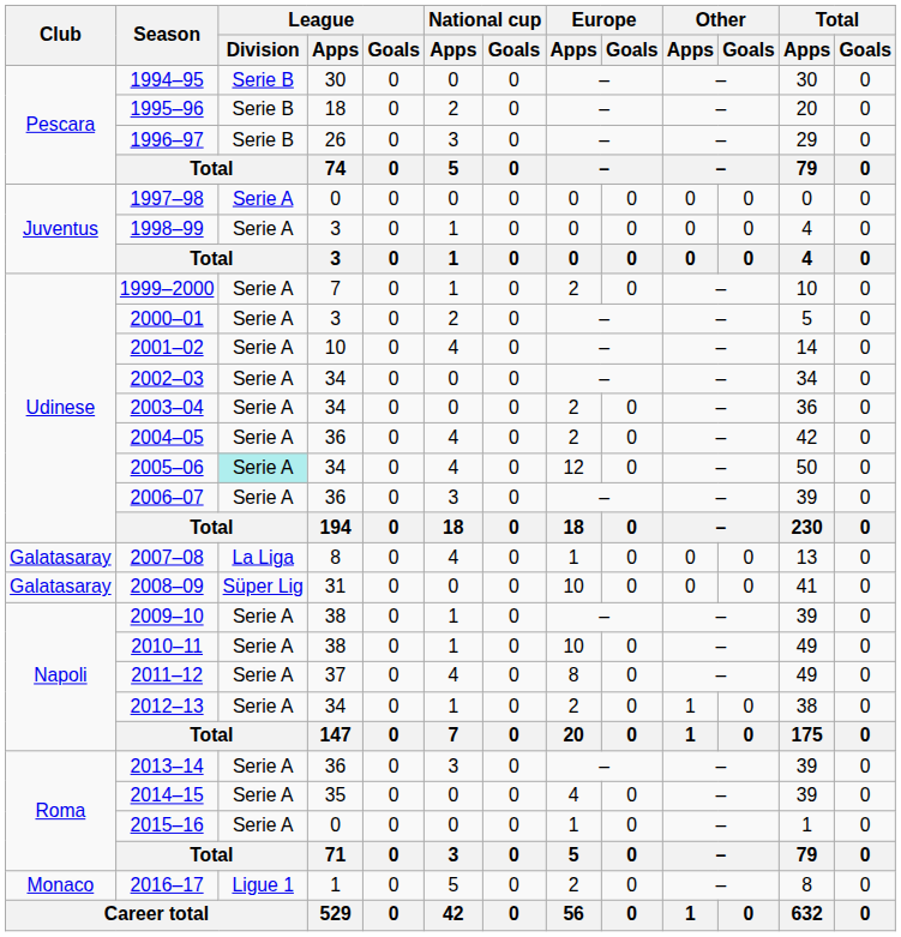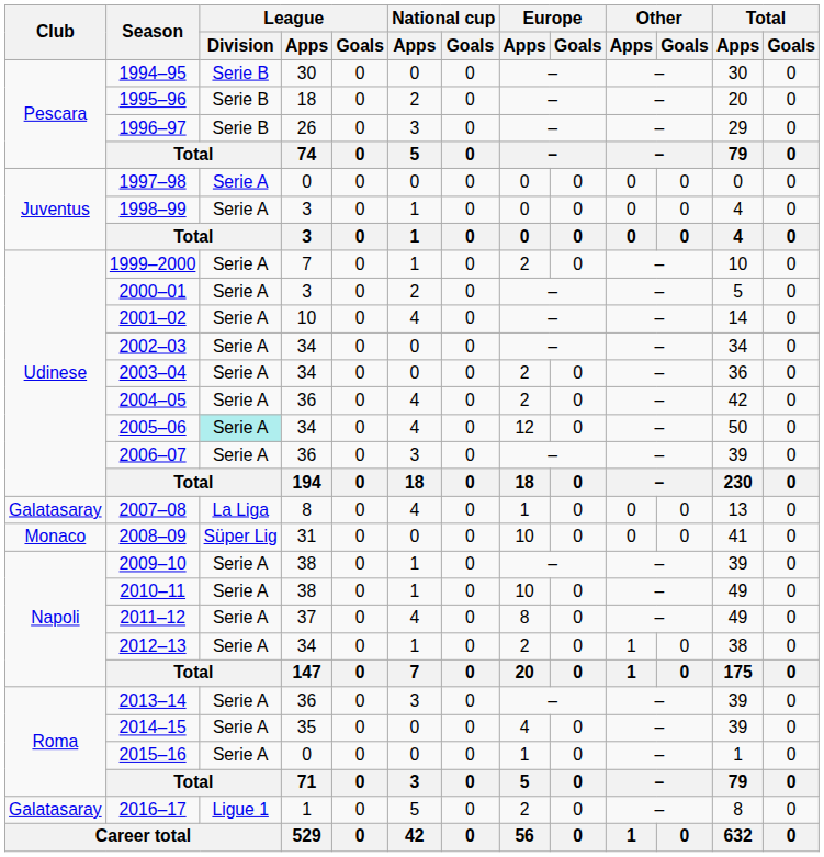2008–09 | Club: Galatasaray -> Monaco
2016–17 | Club: Monaco -> Galatasaray
